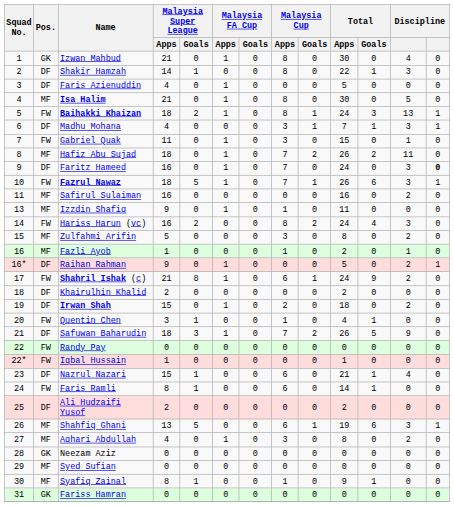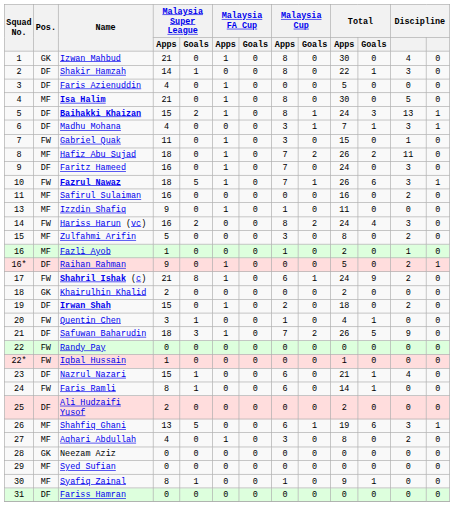Baihakki Khaizan | Pos.: FW -> DF
Baihakki Khaizan | Malaysia Super League / Apps: 18 -> 15
Faritz Hameed | column 13: bold -> normal
Khairulhin Khalid | Pos.: DF -> GK
Fariss Hamran | Pos.: GK -> DF
